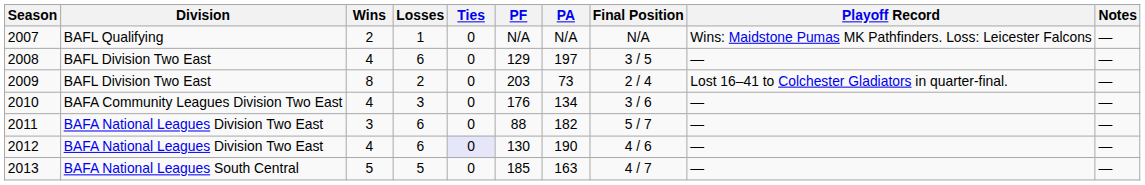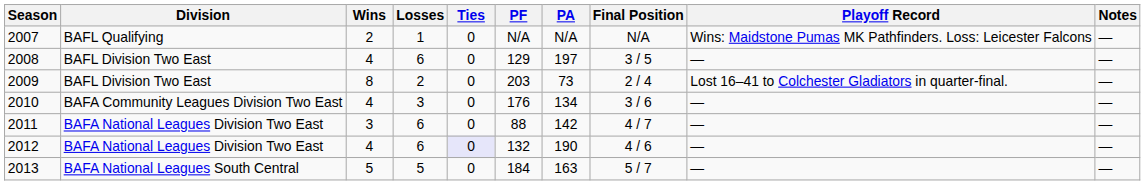2011 | PA: 182 -> 142
2011 | Final Position: 5 / 7 -> 4 / 7
2012 | PF: 130 -> 132
2013 | PF: 185 -> 184
2013 | Final Position: 4 / 7 -> 5 / 7
